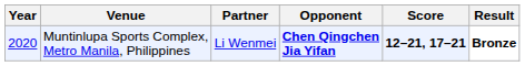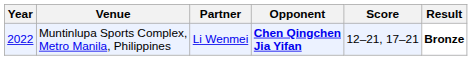Muntinlupa Sports Complex, Metro Manila, Philippines | Year: 2020 -> 2022
Muntinlupa Sports Complex, Metro Manila, Philippines | Score: bold -> normal
